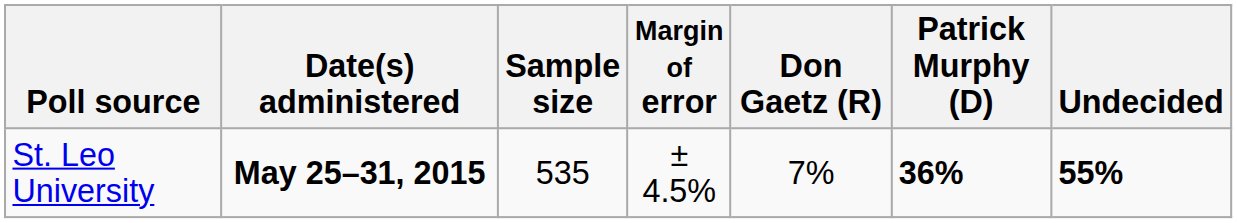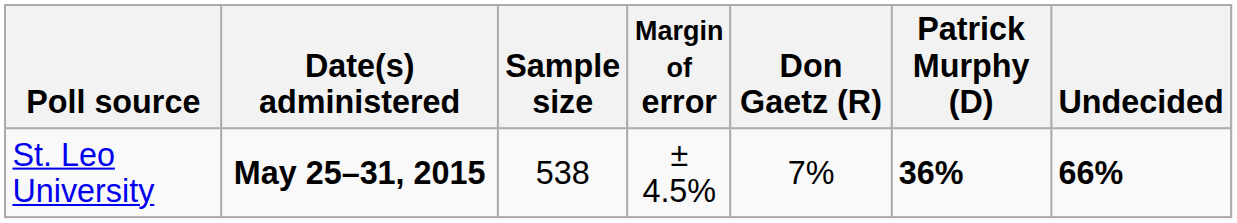St. Leo University | Sample size: 535 -> 538
St. Leo University | Undecided: 55% -> 66%
